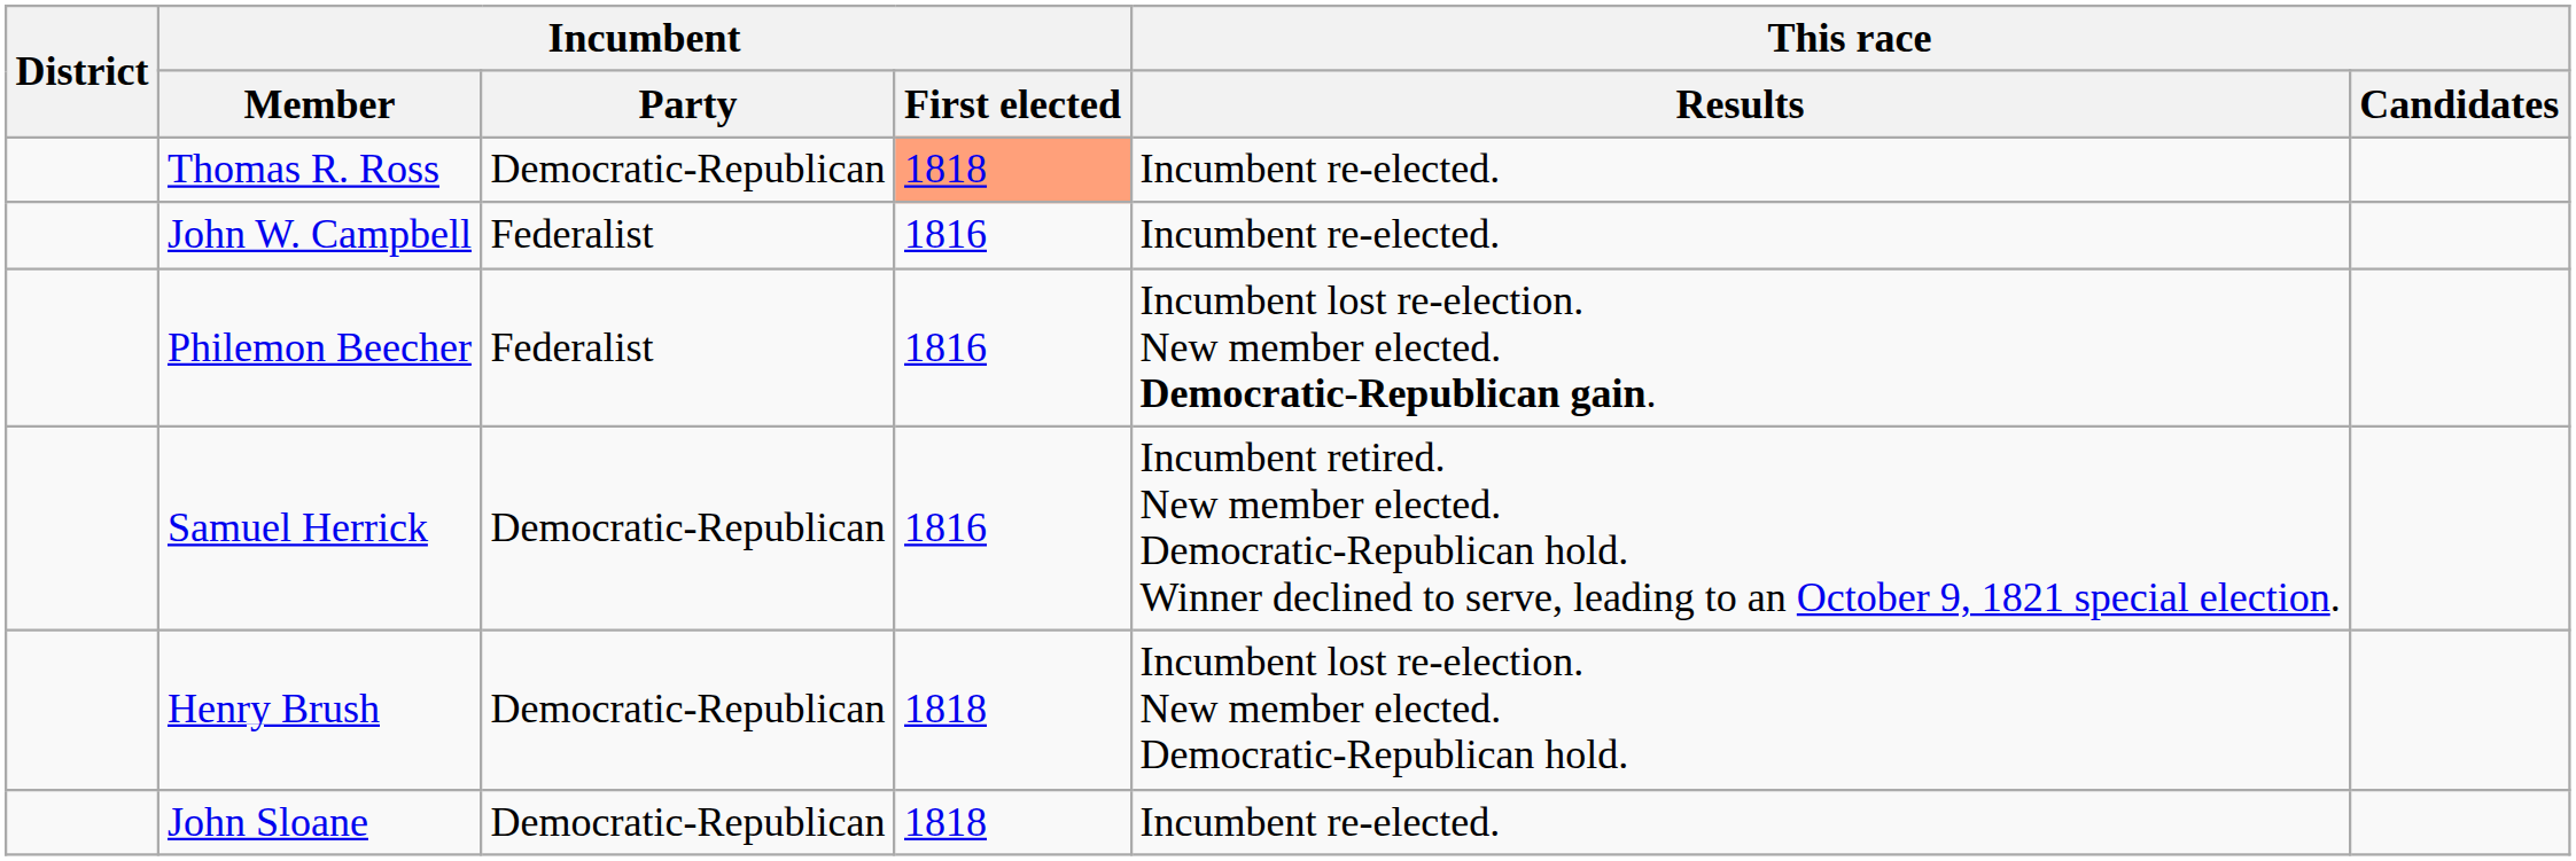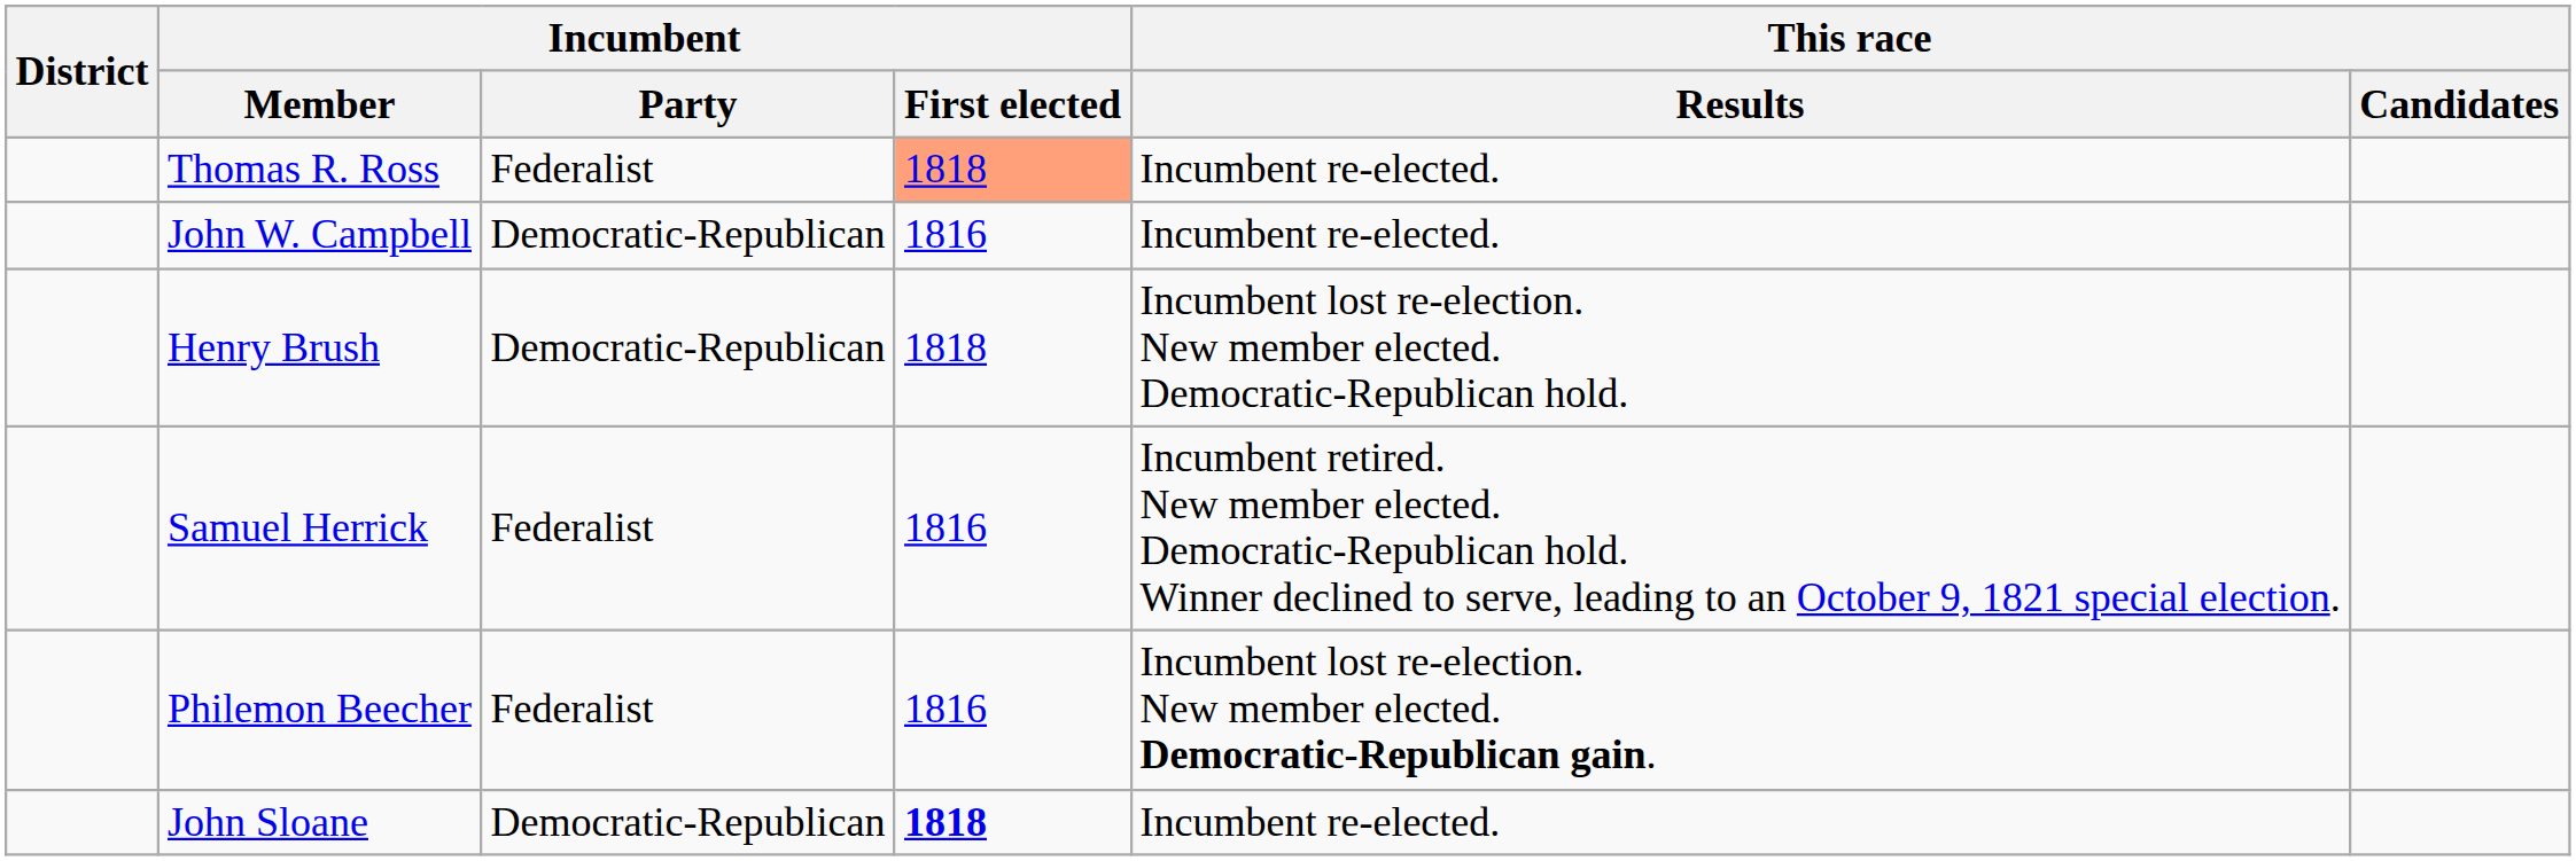Thomas R. Ross | Incumbent / Party: Democratic-Republican -> Federalist
John W. Campbell | Incumbent / Party: Federalist -> Democratic-Republican
rows swapped: Henry Brush <-> Philemon Beecher
Samuel Herrick | Incumbent / Party: Democratic-Republican -> Federalist
John Sloane | Incumbent / First elected: normal -> bold
